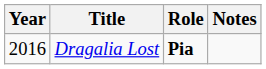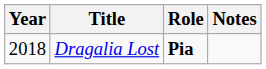Dragalia Lost | Year: 2016 -> 2018
